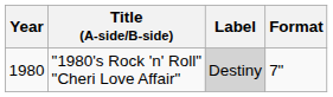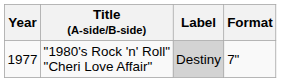"1980's Rock 'n' Roll" "Cheri Love Affair" | Year: 1980 -> 1977
